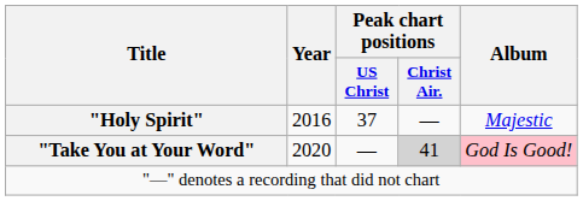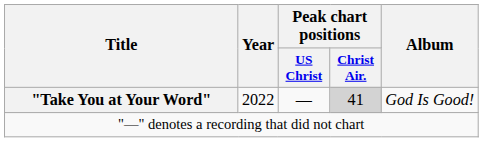- row: "Holy Spirit" | 2016 | 37 | — | Majestic
"Take You at Your Word" | Year: 2020 -> 2022
"Take You at Your Word" | Album: pink background -> no background
